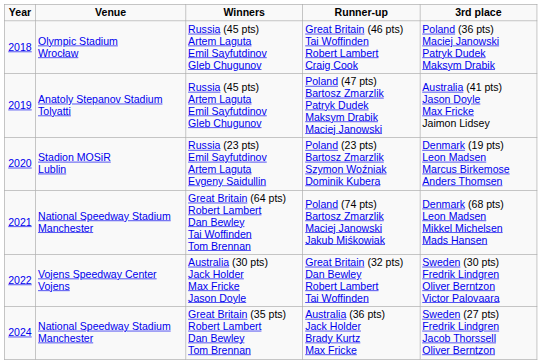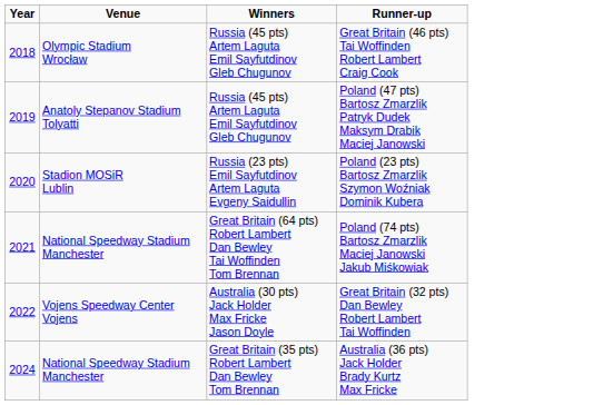- column: 3rd place | Poland (36 pts) Maciej Janowski Patryk Dudek Maksym Drabik | Australia (41 pts) Jason Doyle Max Fricke Jaimon Lidsey | Denmark (19 pts) Leon Madsen Marcus Birkemose Anders Thomsen | Denmark (68 pts) Leon Madsen Mikkel Michelsen Mads Hansen | Sweden (30 pts) Fredrik Lindgren Oliver Berntzon Victor Palovaara | Sweden (27 pts) Fredrik Lindgren Jacob Thorssell Oliver Berntzon
